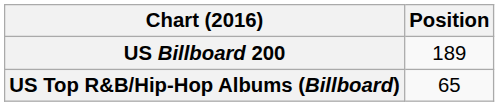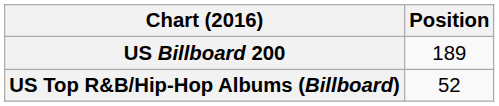US Top R&B/Hip-Hop Albums (Billboard) | Position: 65 -> 52
